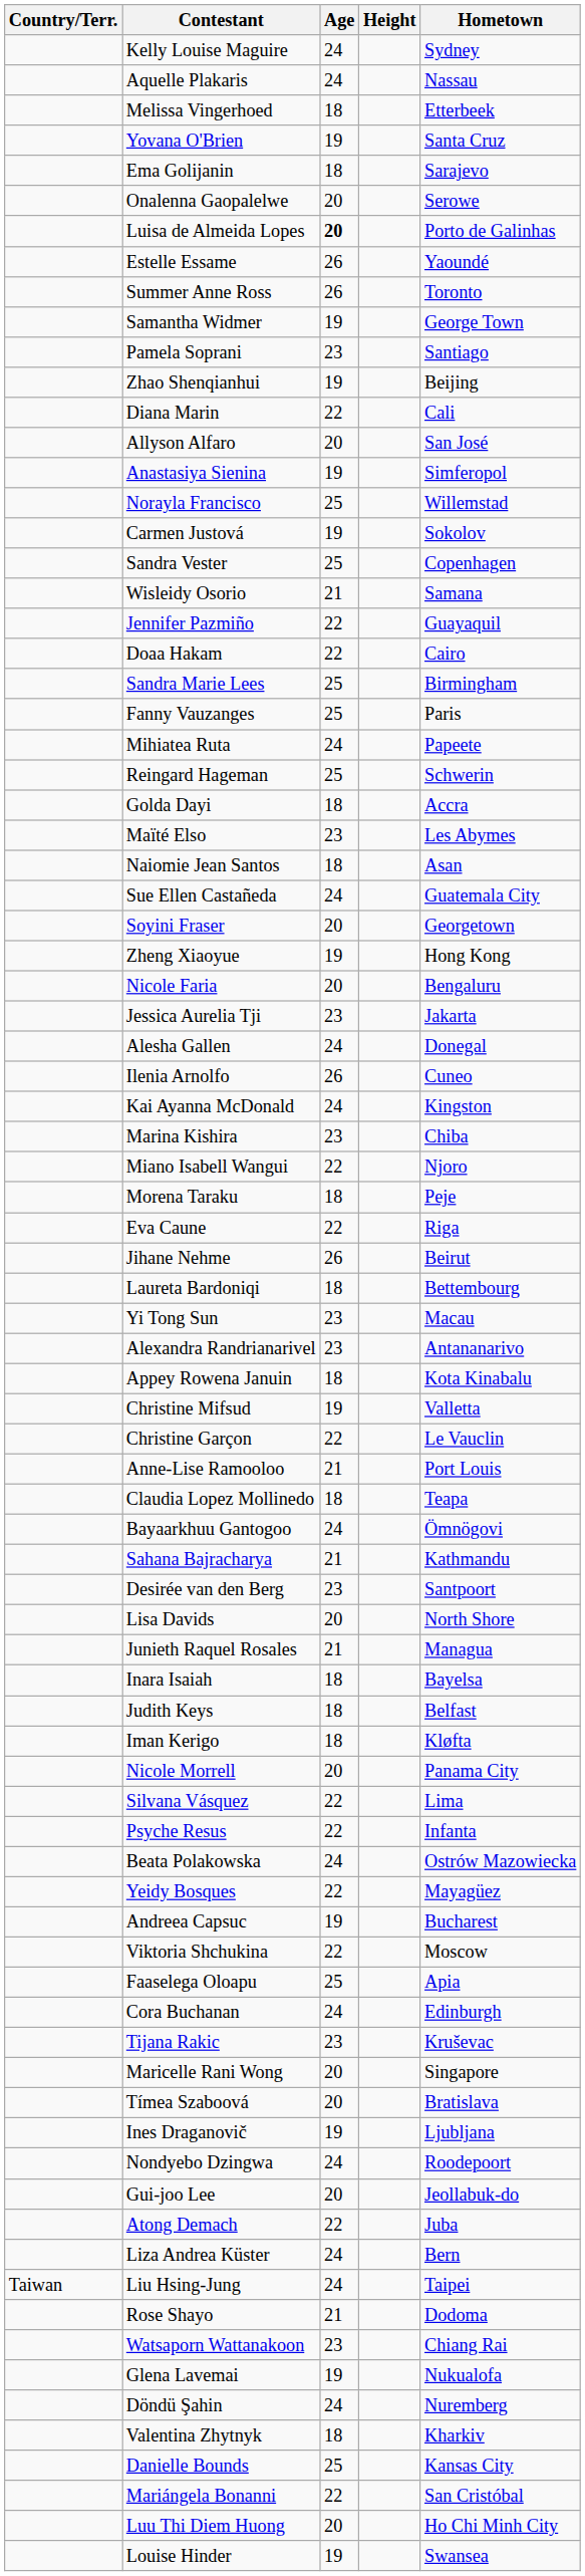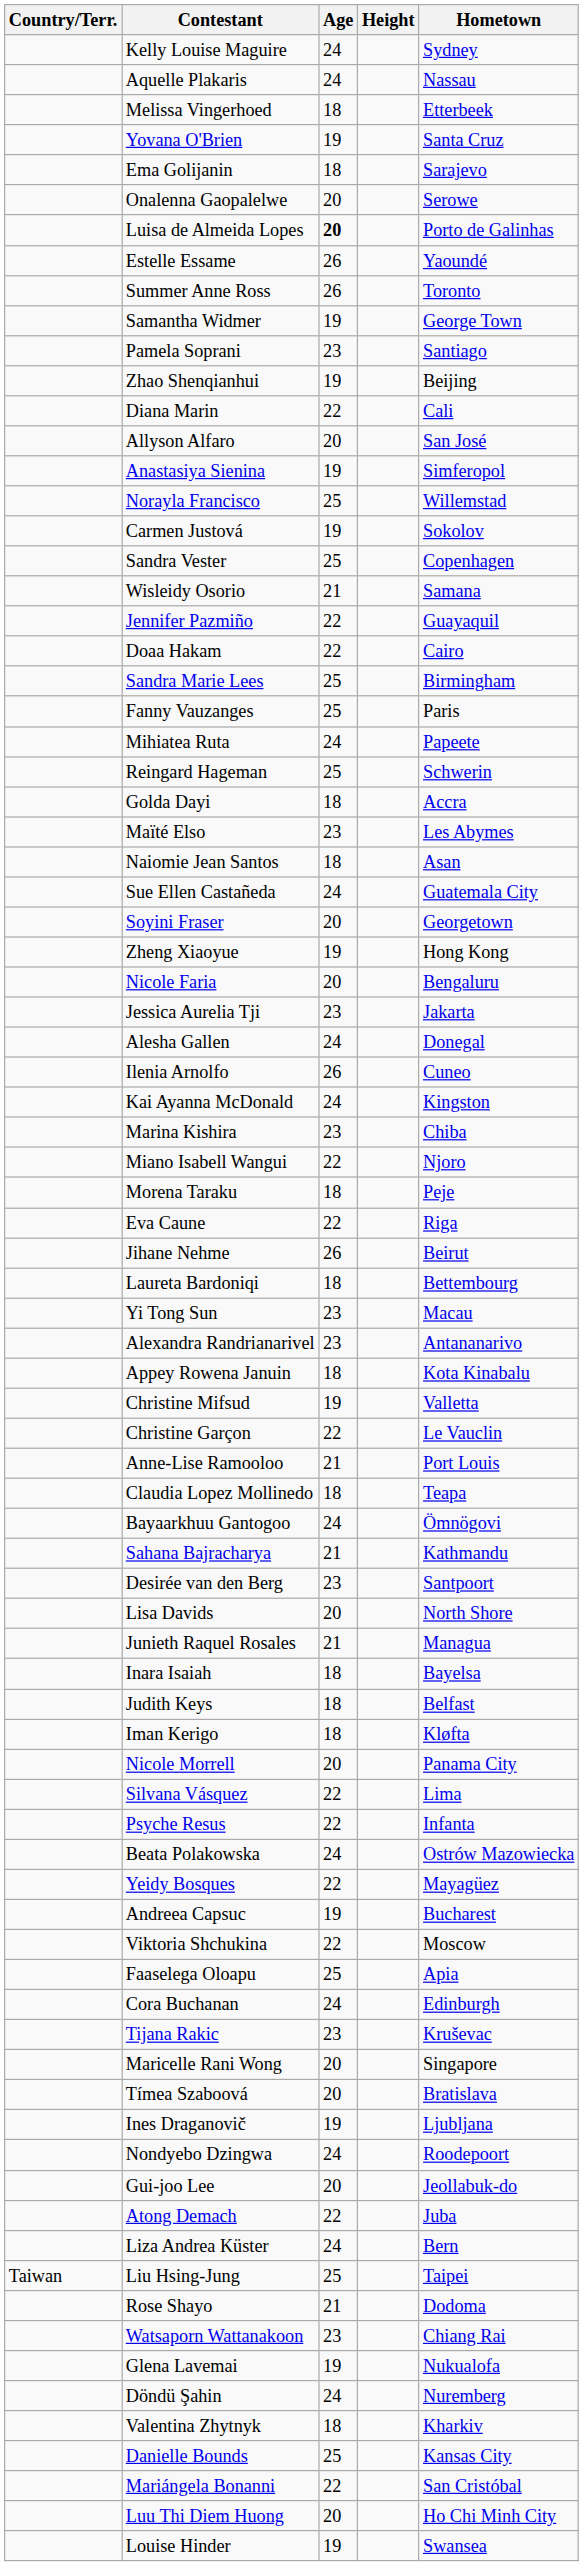Liu Hsing-Jung | Age: 24 -> 25
